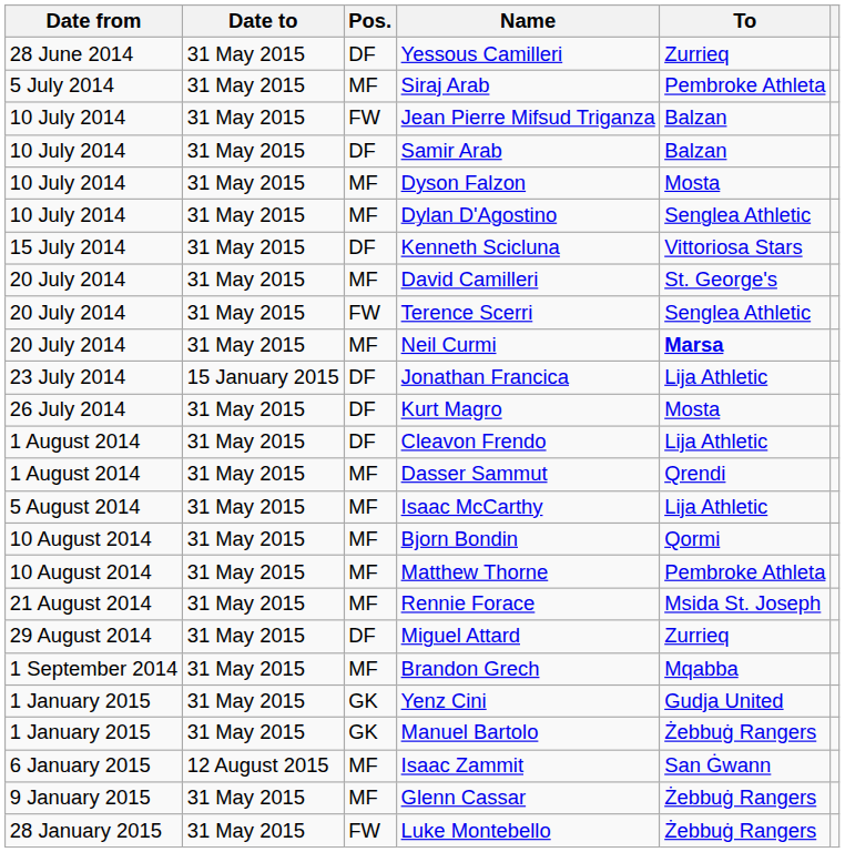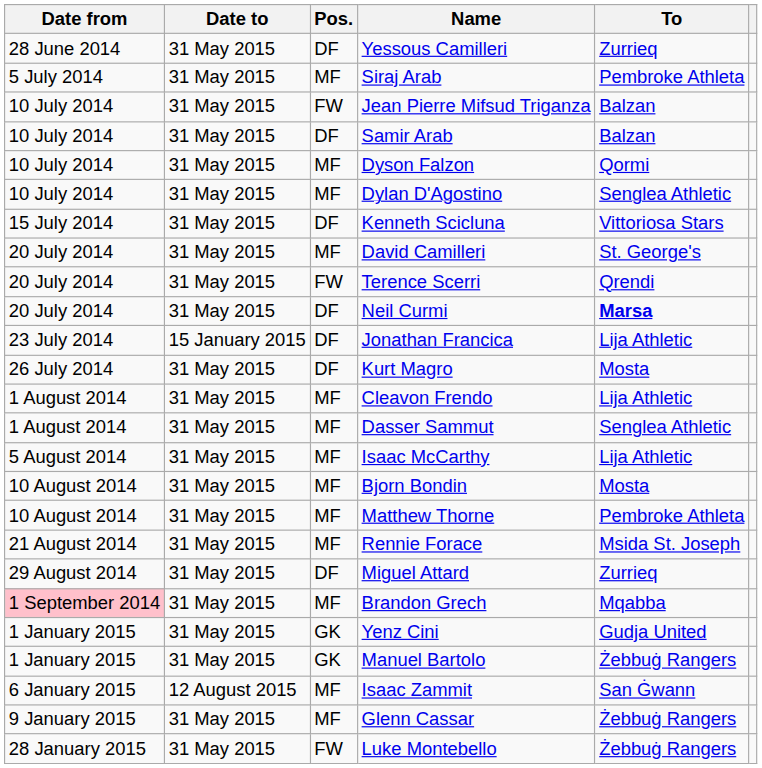Dyson Falzon | To: Mosta -> Qormi
Terence Scerri | To: Senglea Athletic -> Qrendi
Neil Curmi | Pos.: MF -> DF
Cleavon Frendo | Pos.: DF -> MF
Dasser Sammut | To: Qrendi -> Senglea Athletic
Bjorn Bondin | To: Qormi -> Mosta
Brandon Grech | Date from: no background -> pink background
